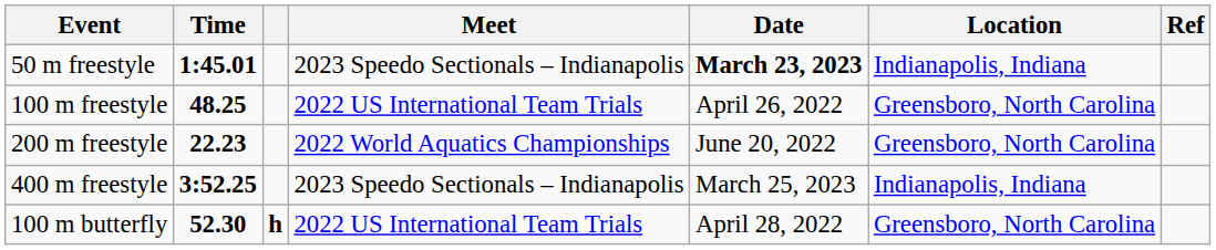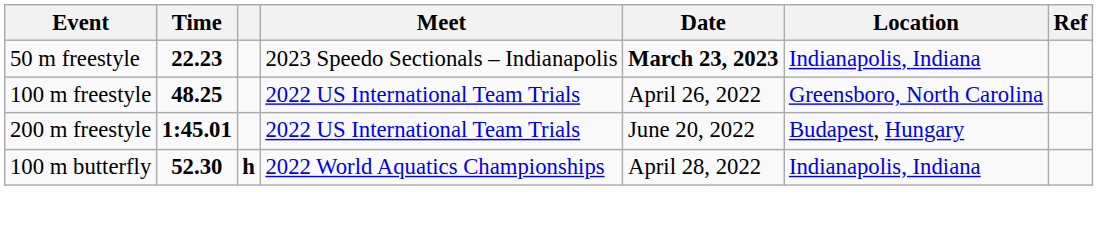50 m freestyle | Time: 1:45.01 -> 22.23
200 m freestyle | Time: 22.23 -> 1:45.01
200 m freestyle | Meet: 2022 World Aquatics Championships -> 2022 US International Team Trials
200 m freestyle | Location: Greensboro, North Carolina -> Budapest, Hungary
- row: 400 m freestyle | 3:52.25 | 2023 Speedo Sectionals – Indianapolis | March 25, 2023 | Indianapolis, Indiana
100 m butterfly | Meet: 2022 US International Team Trials -> 2022 World Aquatics Championships
100 m butterfly | Location: Greensboro, North Carolina -> Indianapolis, Indiana
